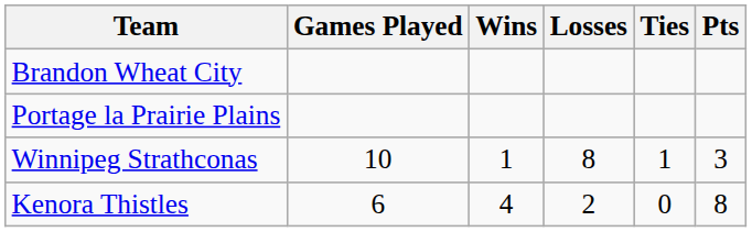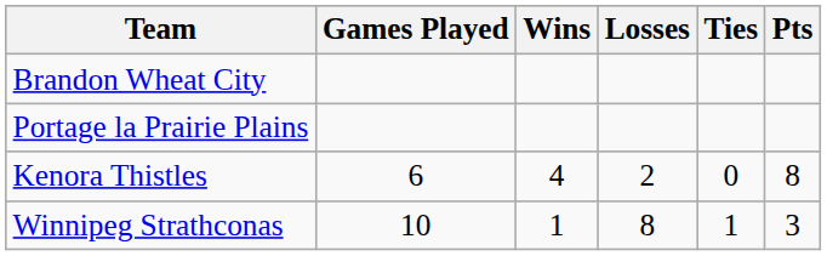rows swapped: Kenora Thistles <-> Winnipeg Strathconas
